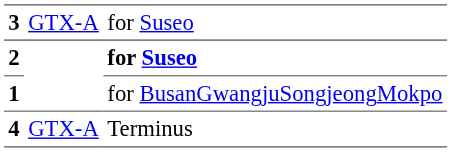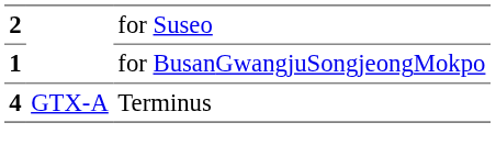- row: 3 | GTX-A | for Suseo
2 | column 3: bold -> normal
